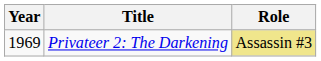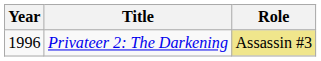Privateer 2: The Darkening | Year: 1969 -> 1996
